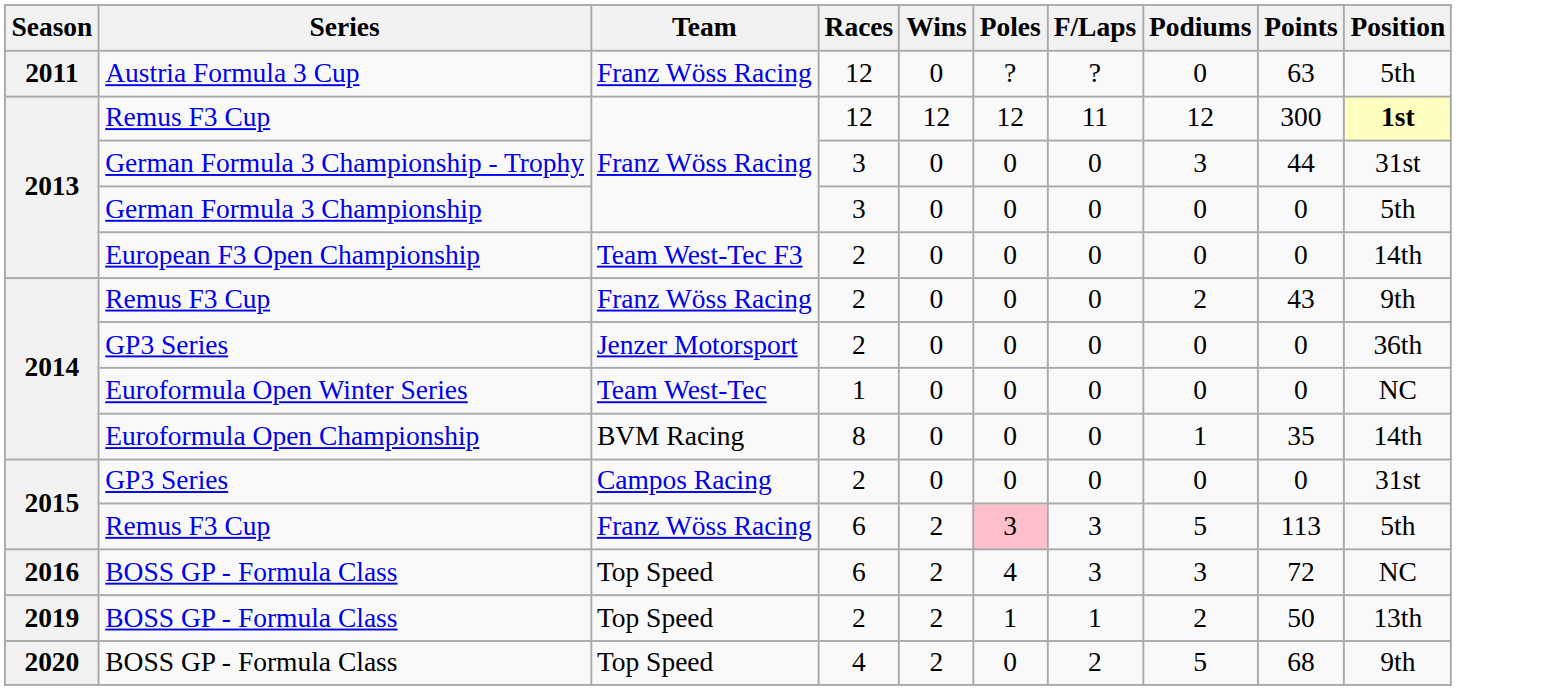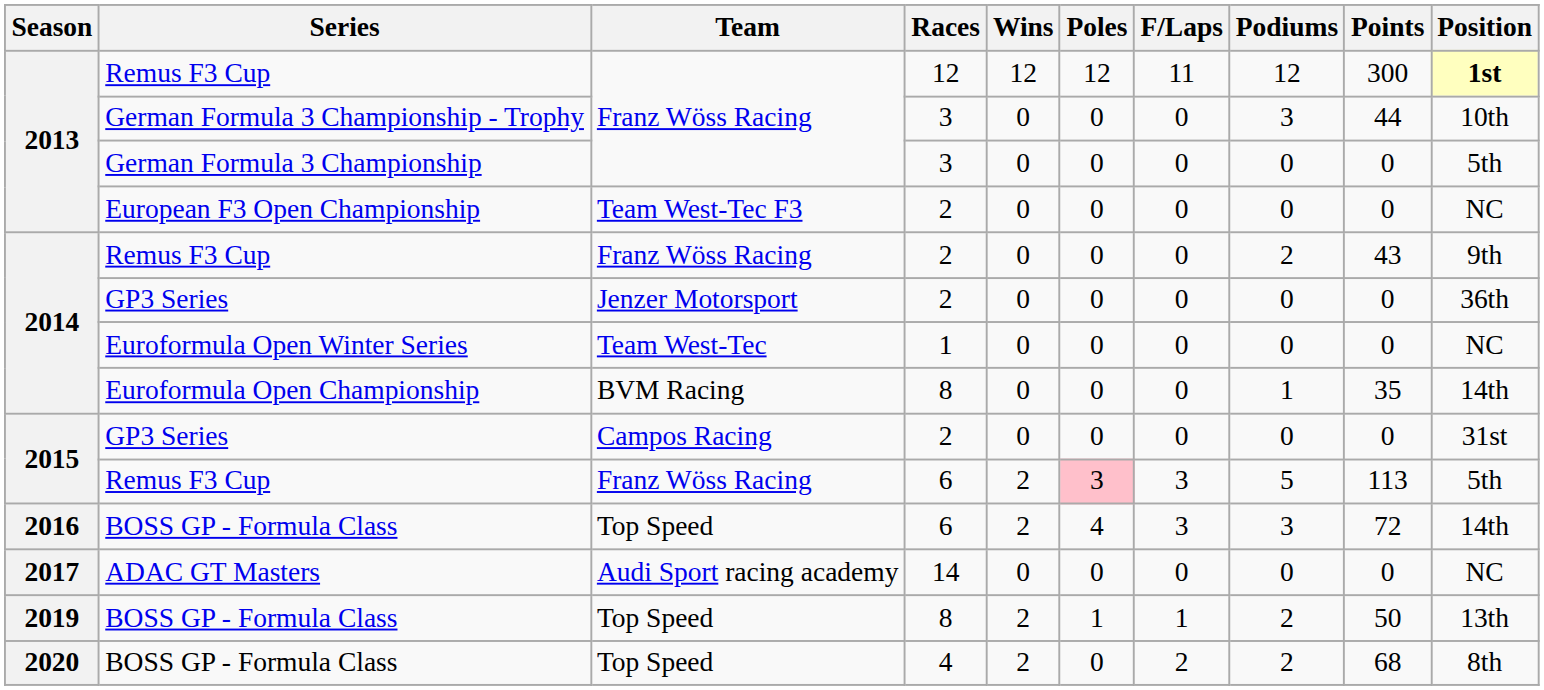- row: 2011 | Austria Formula 3 Cup | Franz Wöss Racing | 12 | 0 | ? | ? | 0 | 63 | 5th
German Formula 3 Championship - Trophy | Position: 31st -> 10th
European F3 Open Championship | Position: 14th -> NC
2016 / BOSS GP - Formula Class | Position: NC -> 14th
+ row: 2017 | ADAC GT Masters | Audi Sport racing academy | 14 | 0 | 0 | 0 | 0 | 0 | NC
2019 / BOSS GP - Formula Class | Races: 2 -> 8
2020 / BOSS GP - Formula Class | Podiums: 5 -> 2
2020 / BOSS GP - Formula Class | Position: 9th -> 8th
